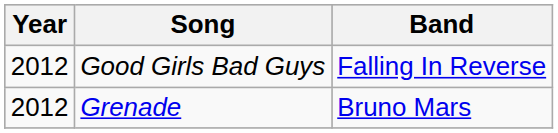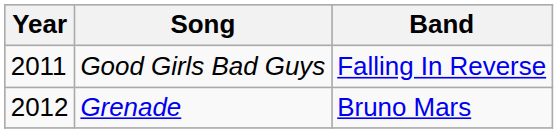Good Girls Bad Guys | Year: 2012 -> 2011
